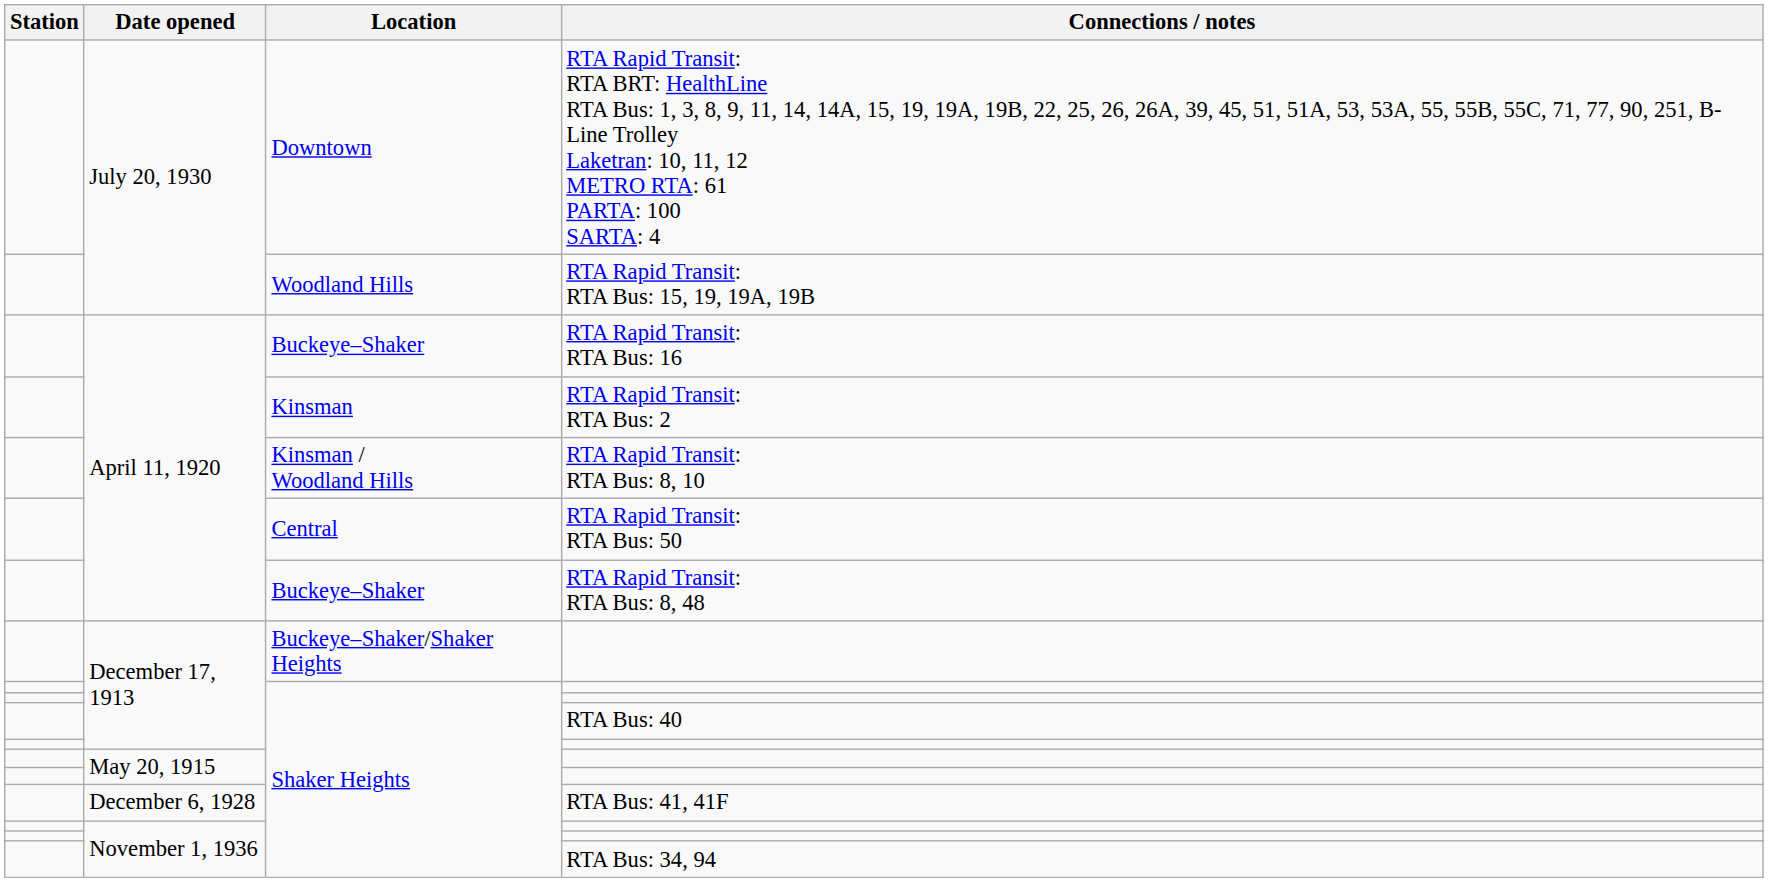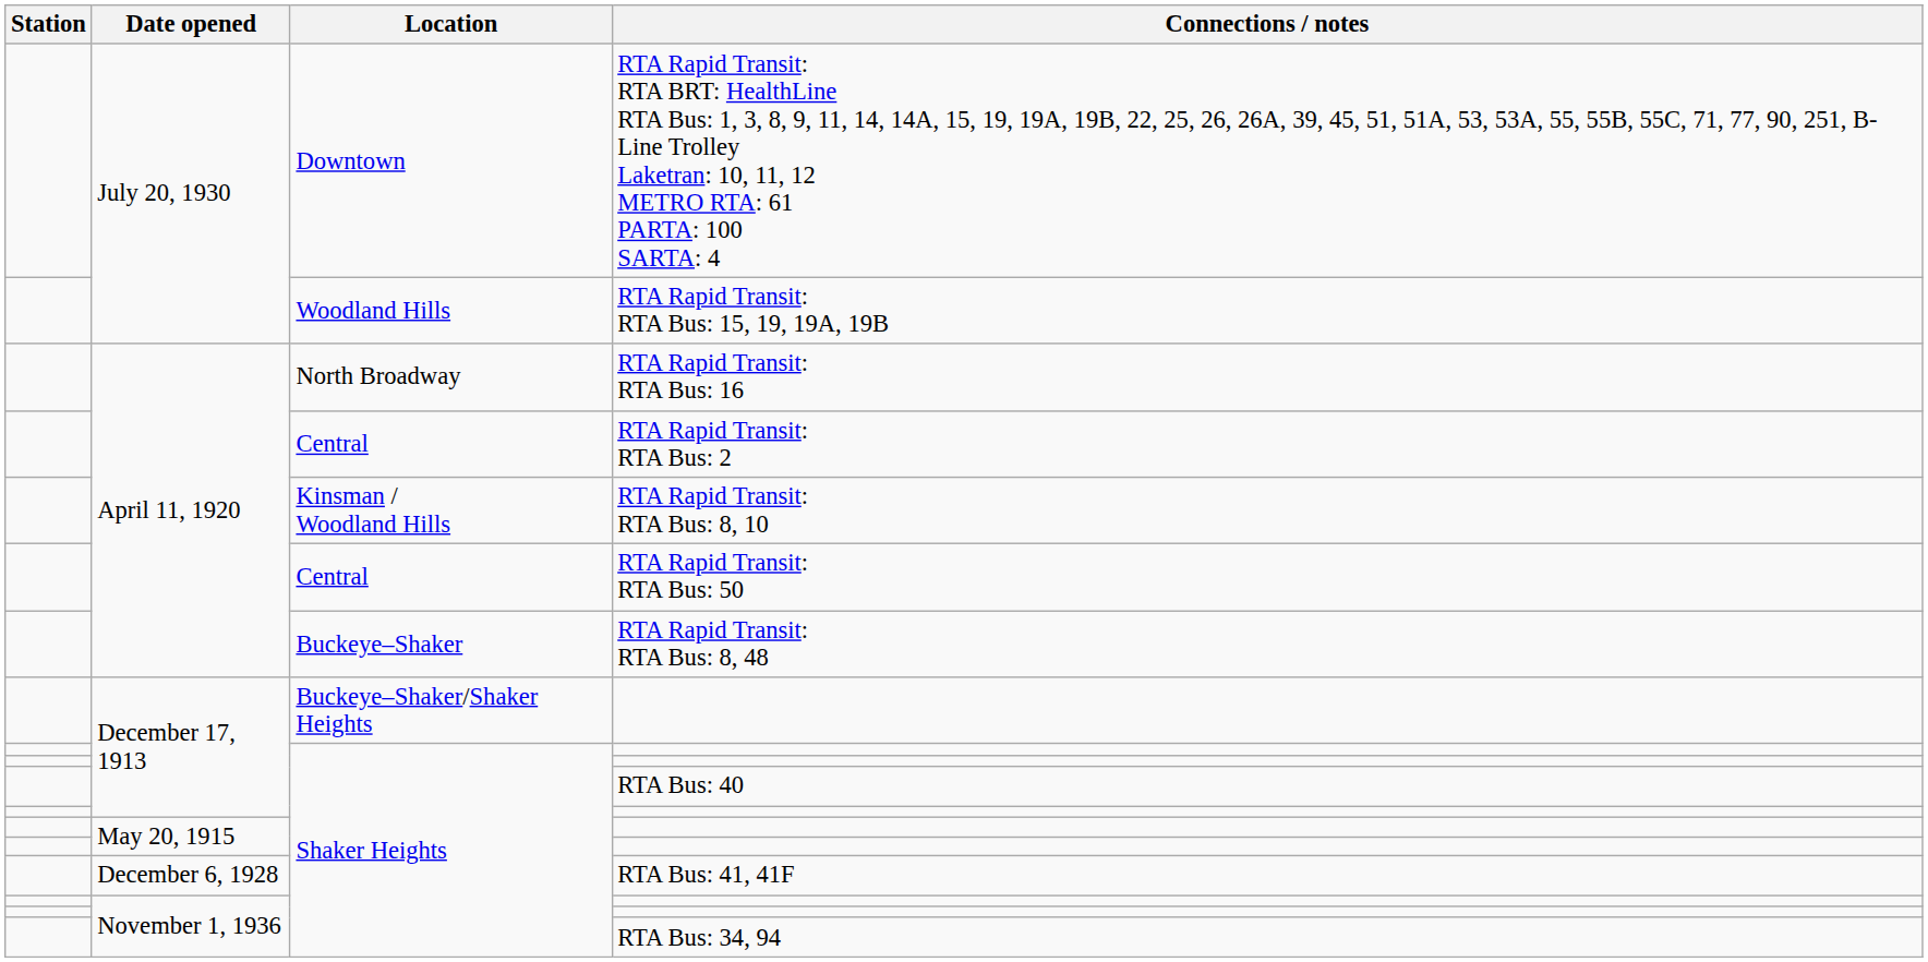RTA Rapid Transit: RTA Bus: 16 | Location: Buckeye–Shaker -> North Broadway
RTA Rapid Transit: RTA Bus: 2 | Location: Kinsman -> Central
